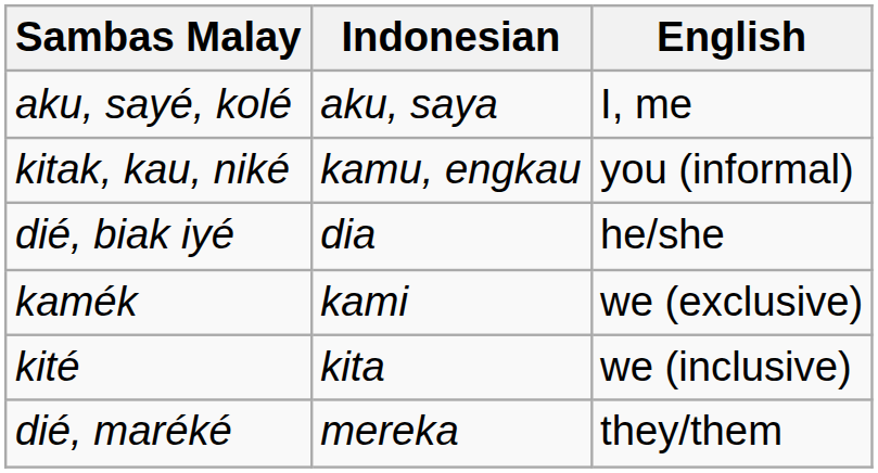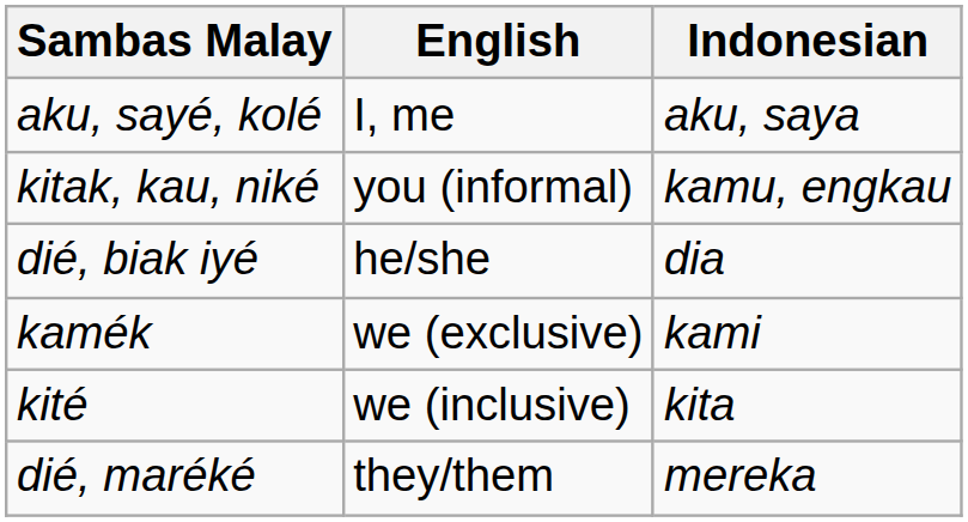columns swapped: Indonesian <-> English
